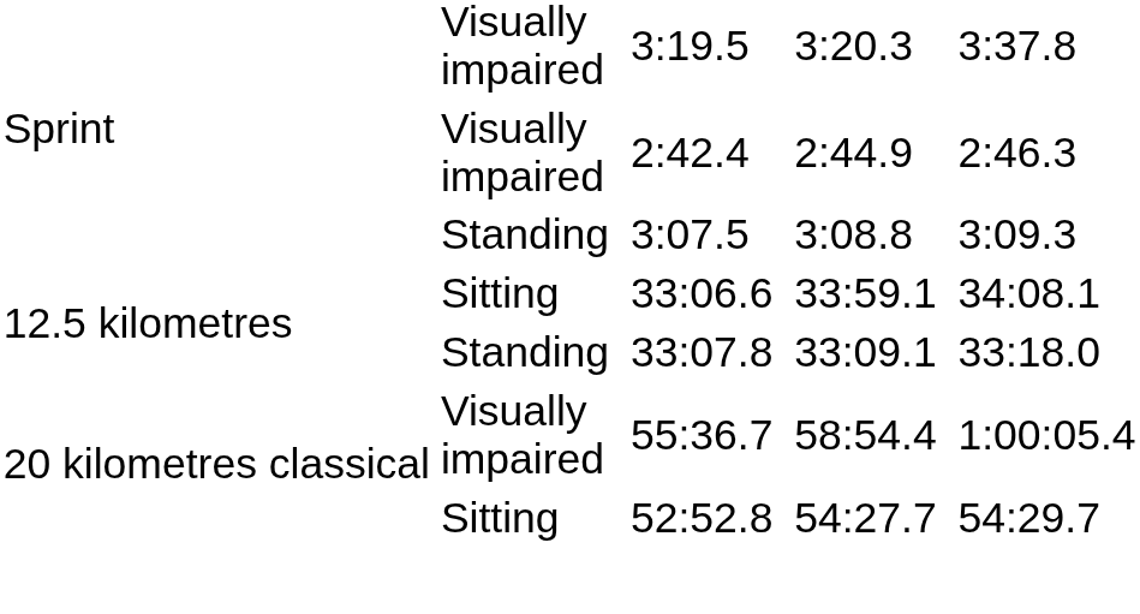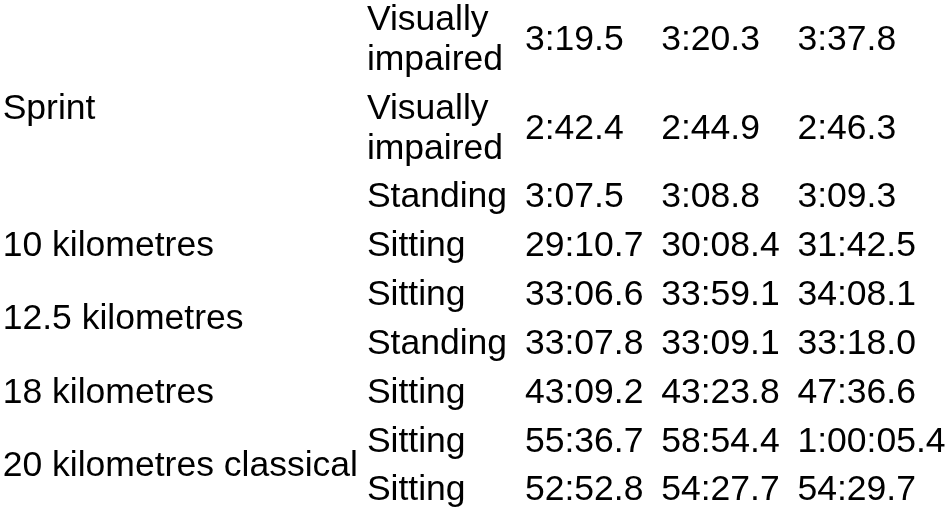+ row: 10 kilometres | Sitting | 29:10.7 | 30:08.4 | 31:42.5
+ row: 18 kilometres | Sitting | 43:09.2 | 43:23.8 | 47:36.6
55:36.7 | column 2: Visually impaired -> Sitting
